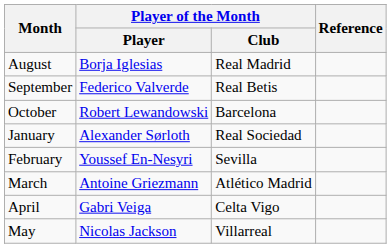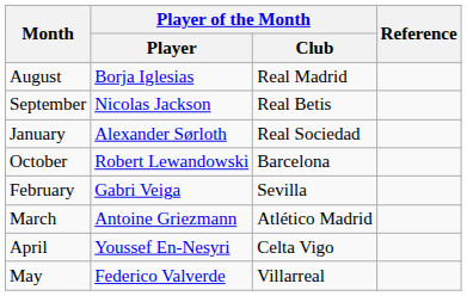September | Player of the Month / Player: Federico Valverde -> Nicolas Jackson
rows swapped: October <-> January
February | Player of the Month / Player: Youssef En-Nesyri -> Gabri Veiga
April | Player of the Month / Player: Gabri Veiga -> Youssef En-Nesyri
May | Player of the Month / Player: Nicolas Jackson -> Federico Valverde
